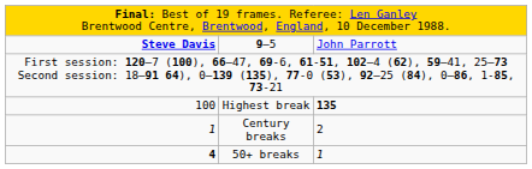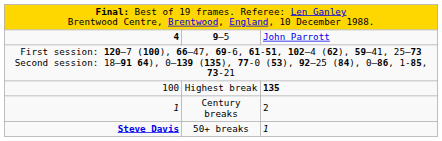9–5 | column 1: Steve Davis -> 4
50+ breaks | column 1: 4 -> Steve Davis
